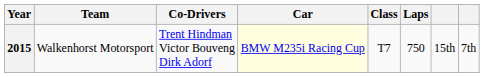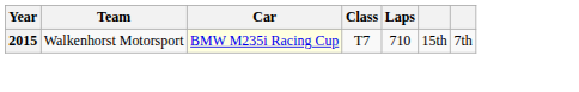- column: Co-Drivers | Trent Hindman Victor Bouveng Dirk Adorf
2015 | Laps: 750 -> 710
